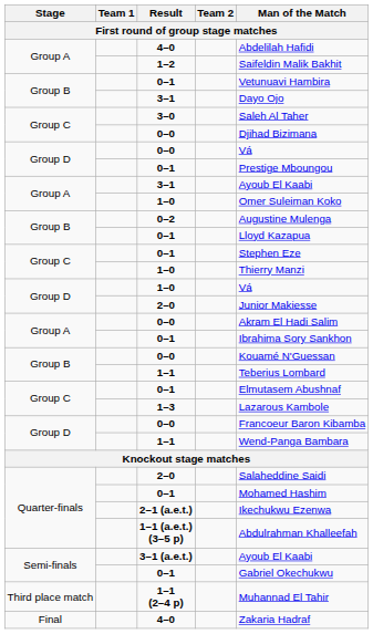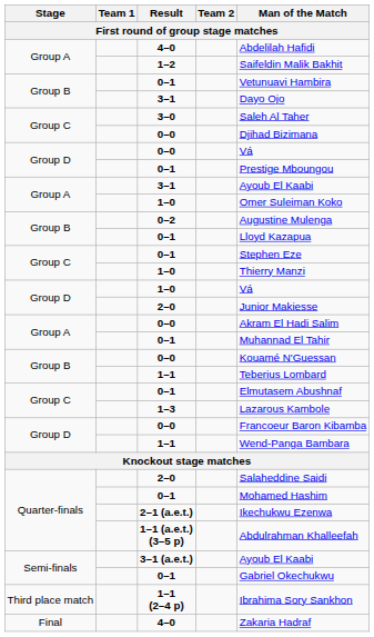Group A / 0–1 | Man of the Match: Ibrahima Sory Sankhon -> Muhannad El Tahir
1–1 (2–4 p) | Man of the Match: Muhannad El Tahir -> Ibrahima Sory Sankhon
